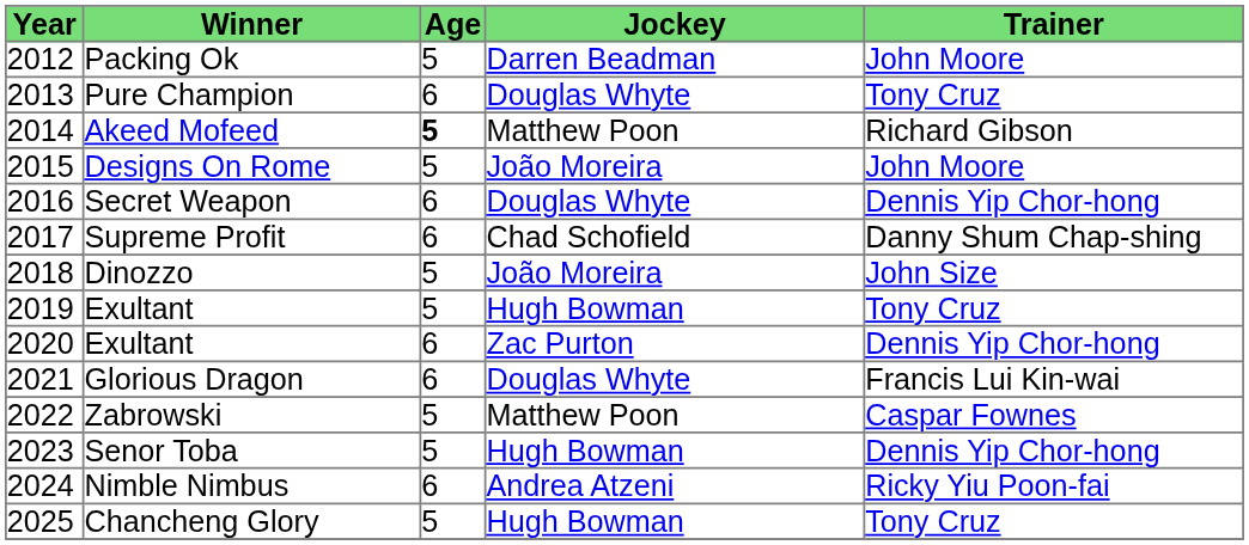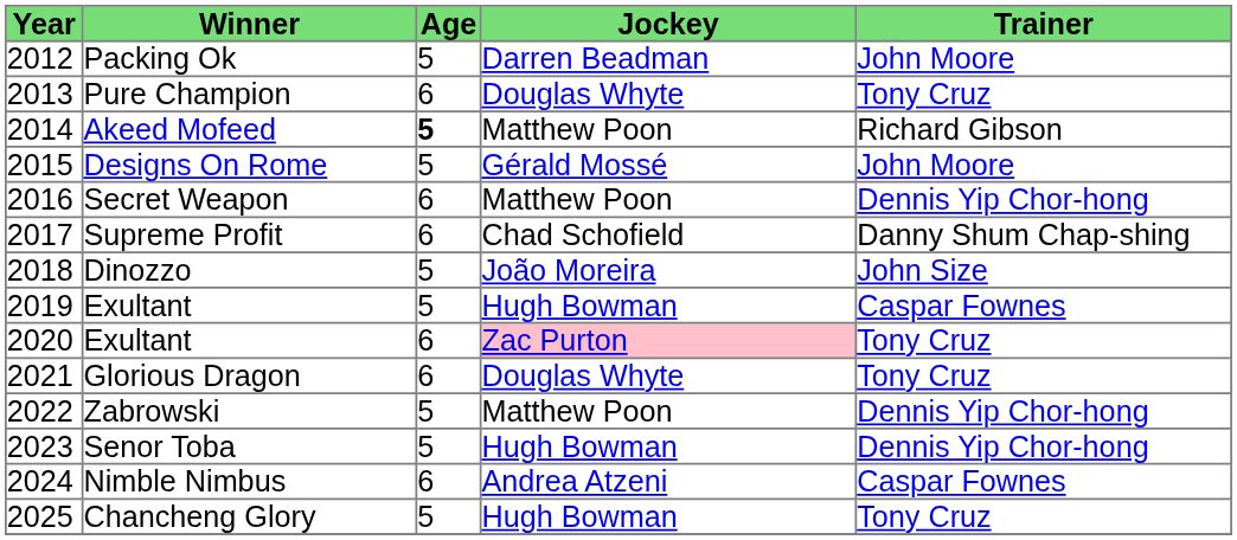Designs On Rome | Jockey: João Moreira -> Gérald Mossé
Secret Weapon | Jockey: Douglas Whyte -> Matthew Poon
2019 / Exultant | Trainer: Tony Cruz -> Caspar Fownes
2020 / Exultant | Jockey: no background -> pink background
2020 / Exultant | Trainer: Dennis Yip Chor-hong -> Tony Cruz
Glorious Dragon | Trainer: Francis Lui Kin-wai -> Tony Cruz
Zabrowski | Trainer: Caspar Fownes -> Dennis Yip Chor-hong
Nimble Nimbus | Trainer: Ricky Yiu Poon-fai -> Caspar Fownes
